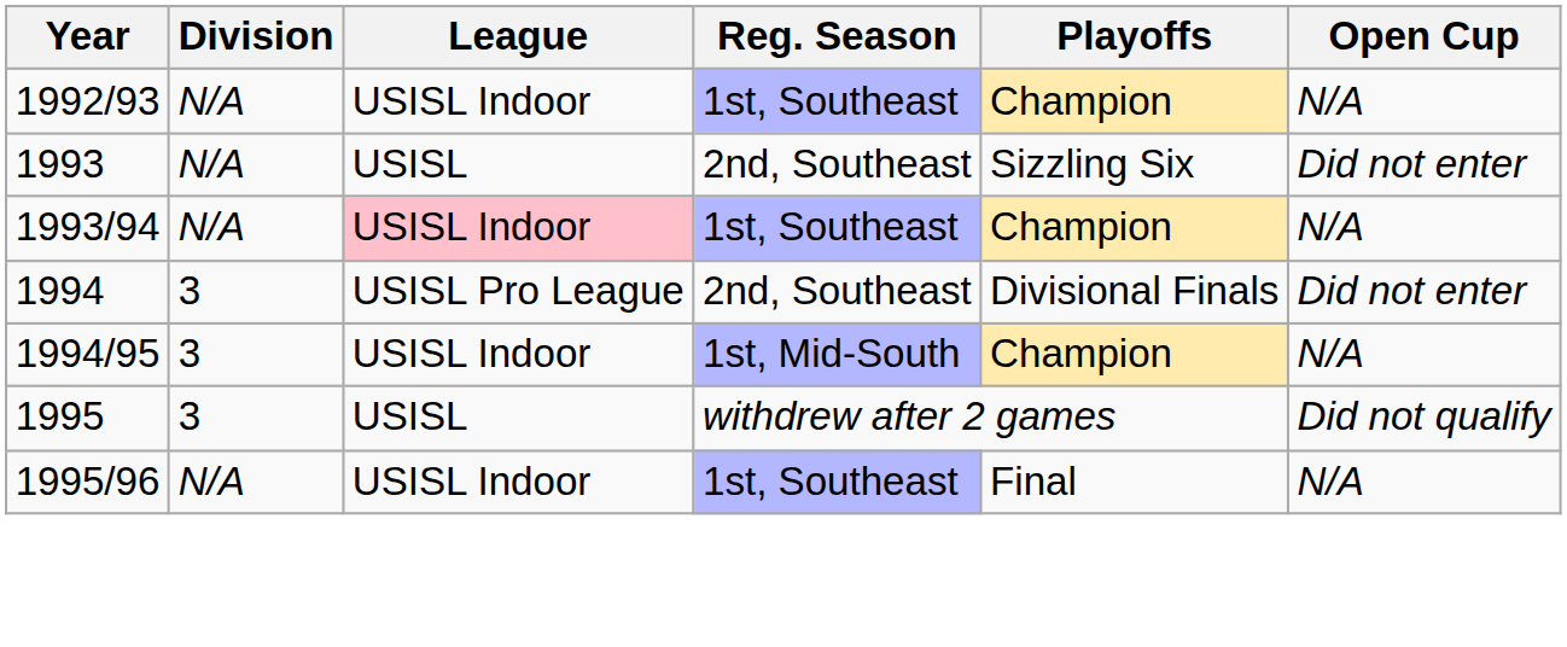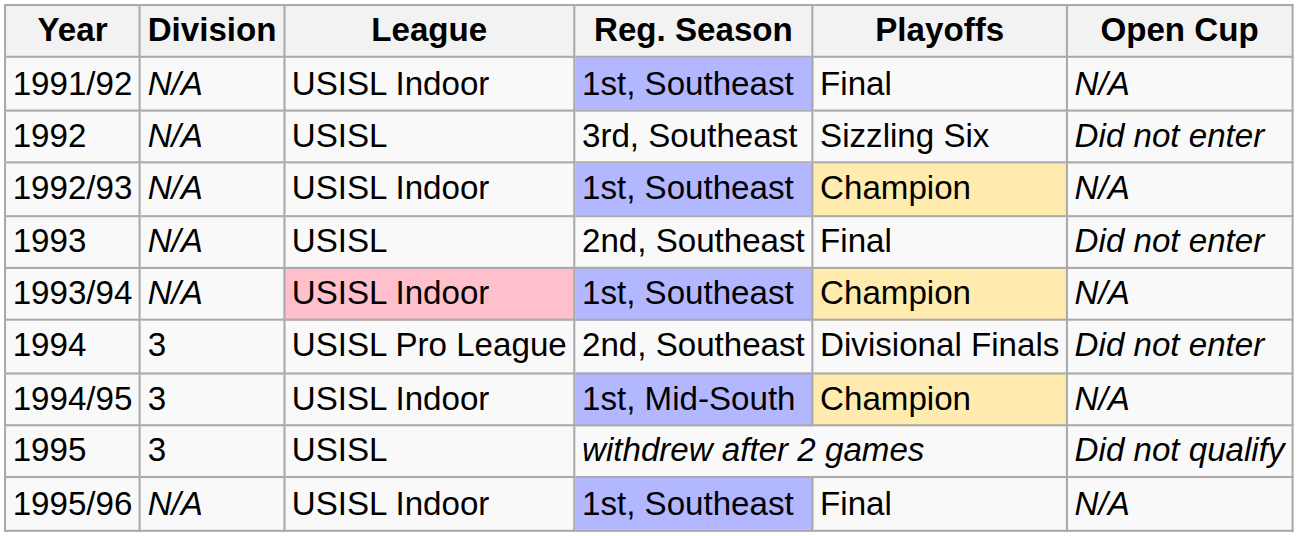+ row: 1991/92 | N/A | USISL Indoor | 1st, Southeast | Final | N/A
+ row: 1992 | N/A | USISL | 3rd, Southeast | Sizzling Six | Did not enter
1993 | Playoffs: Sizzling Six -> Final
